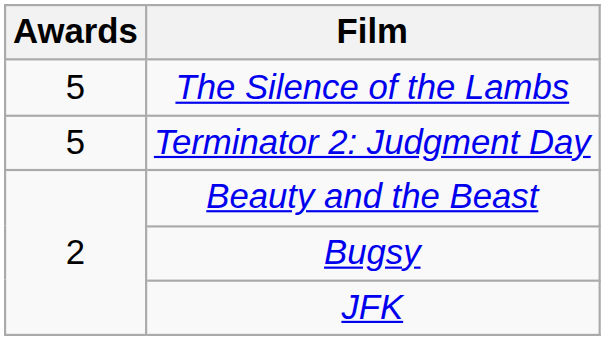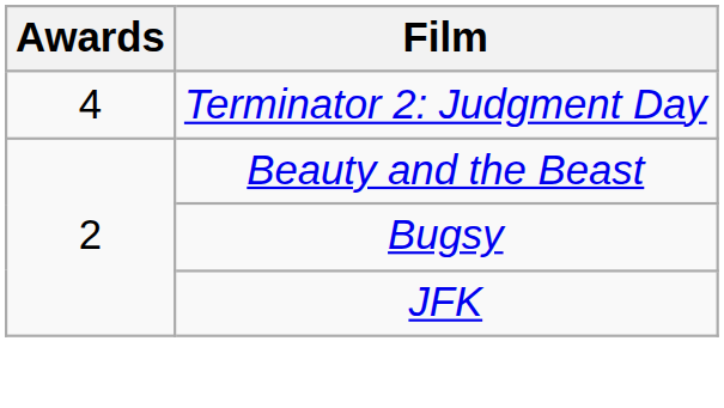- row: 5 | The Silence of the Lambs
Terminator 2: Judgment Day | Awards: 5 -> 4
